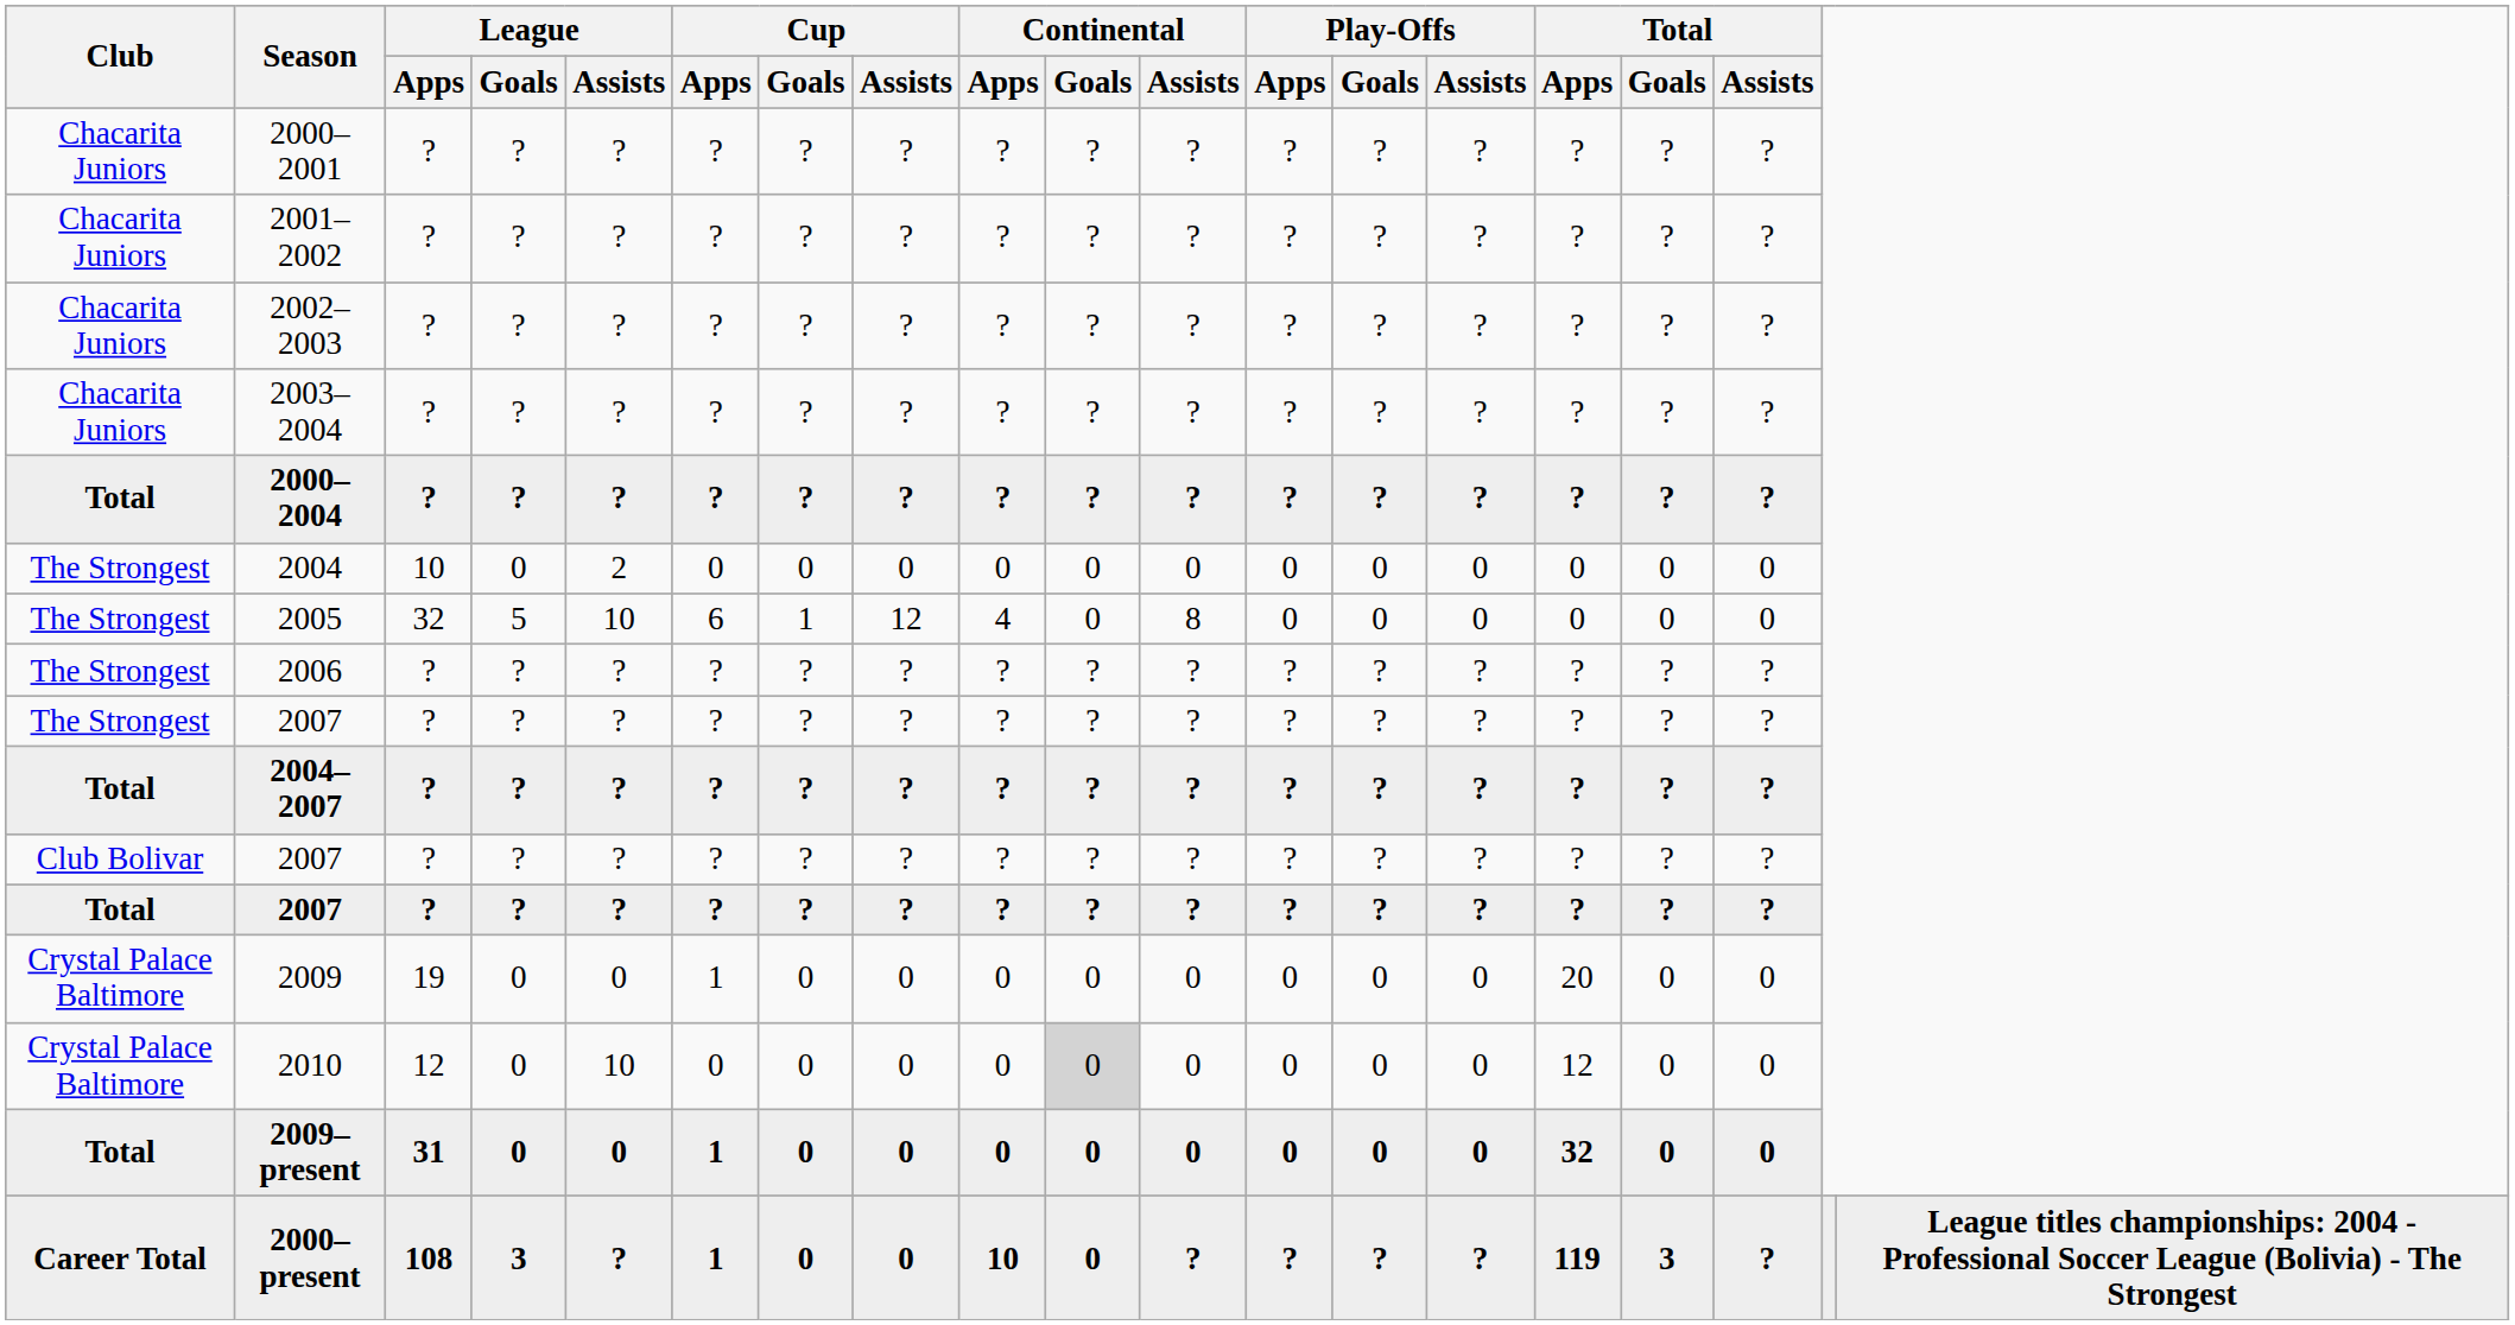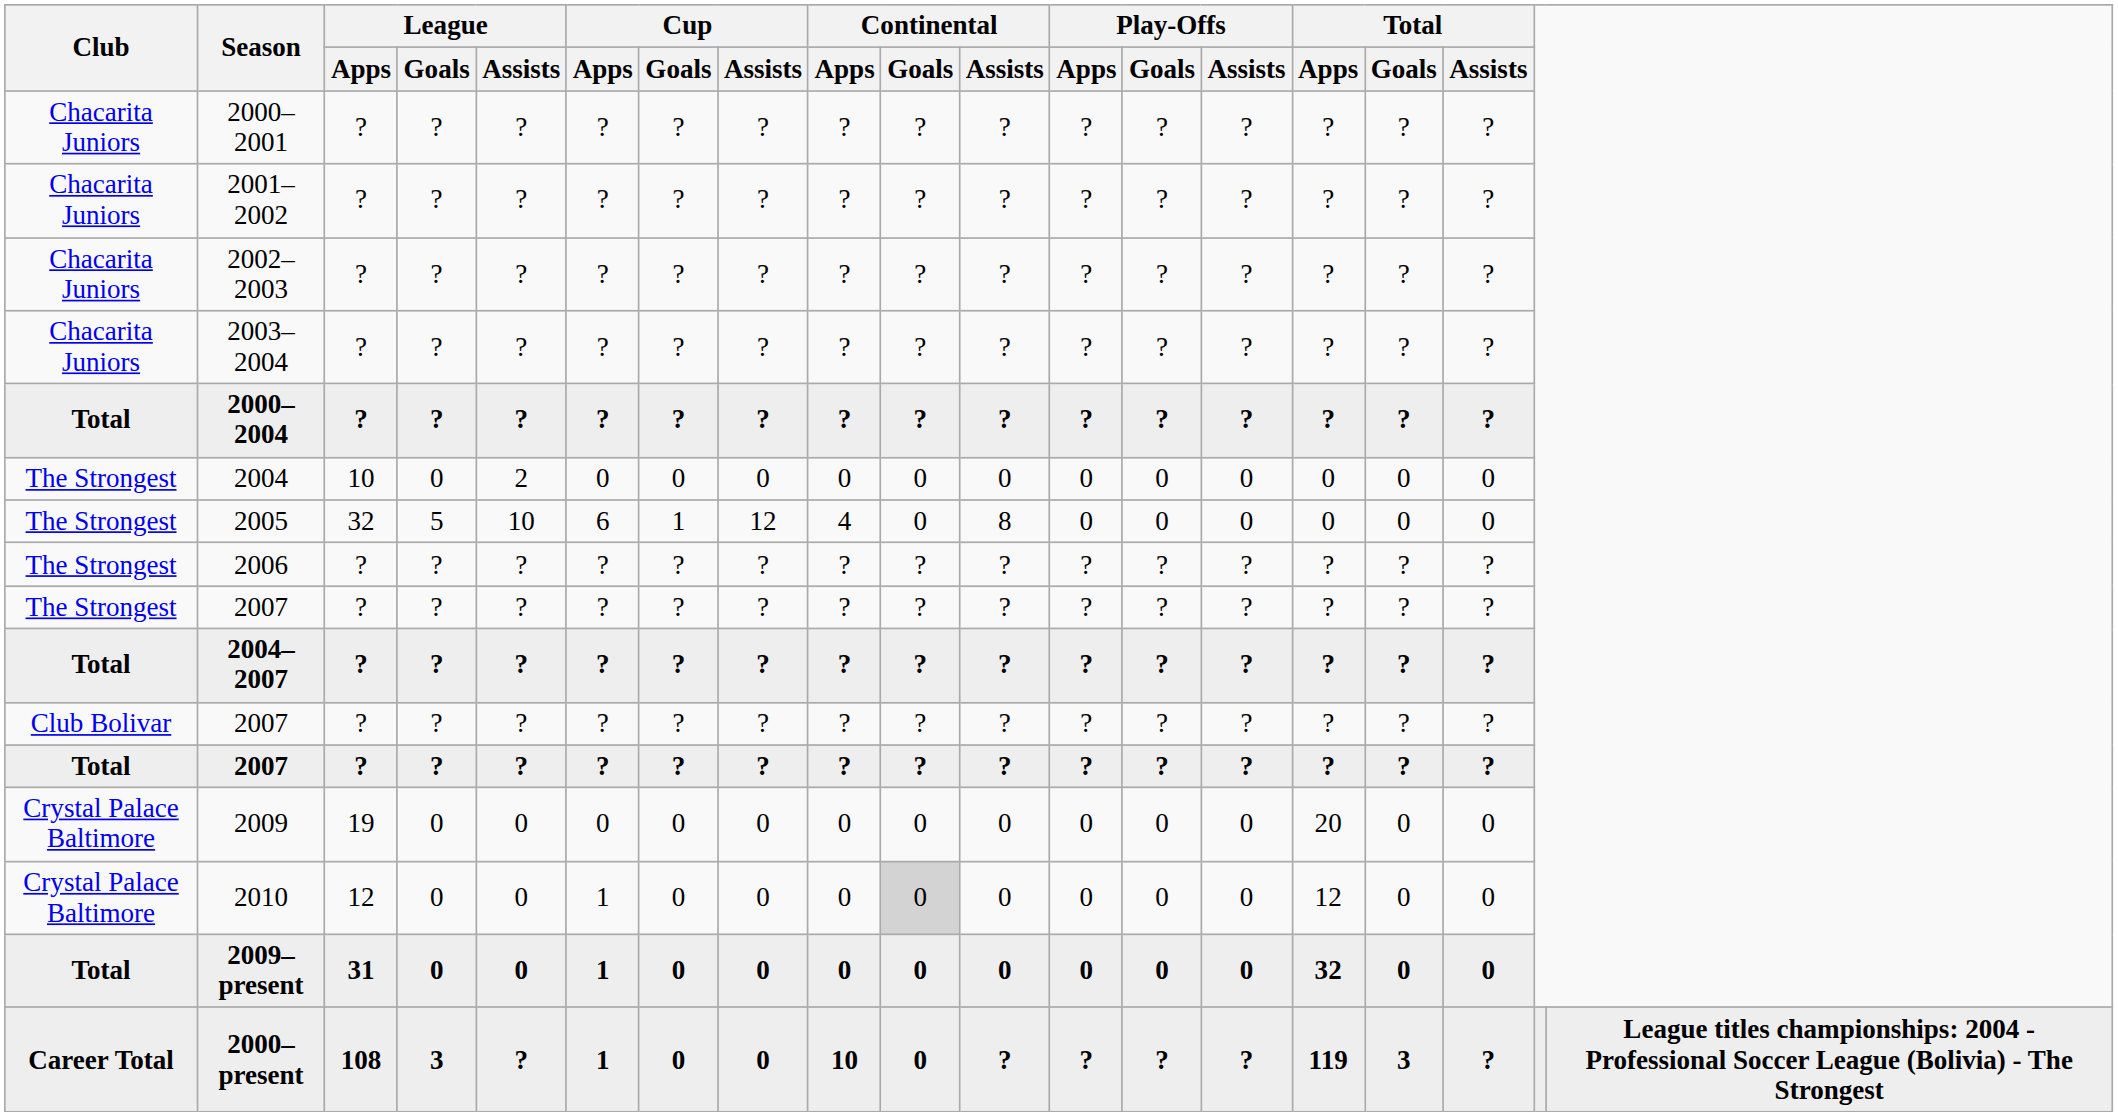2009 | Cup / Apps: 1 -> 0
2010 | League / Assists: 10 -> 0
2010 | Cup / Apps: 0 -> 1
